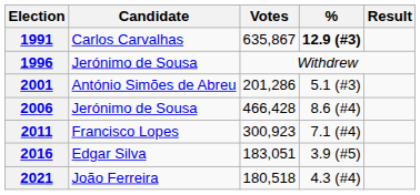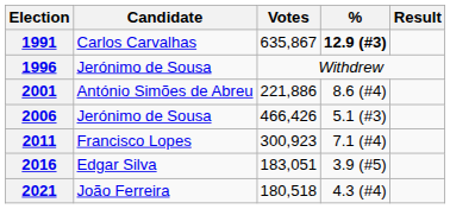2001 | Votes: 201,286 -> 221,886
2001 | %: 5.1 (#3) -> 8.6 (#4)
2006 | Votes: 466,428 -> 466,426
2006 | %: 8.6 (#4) -> 5.1 (#3)
